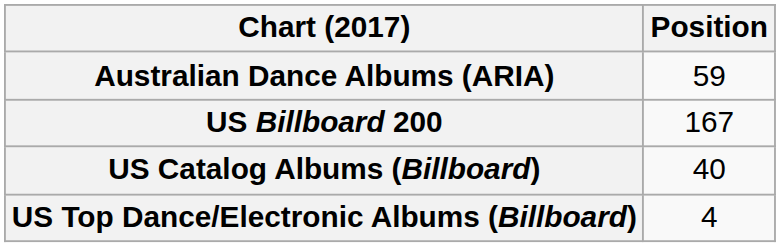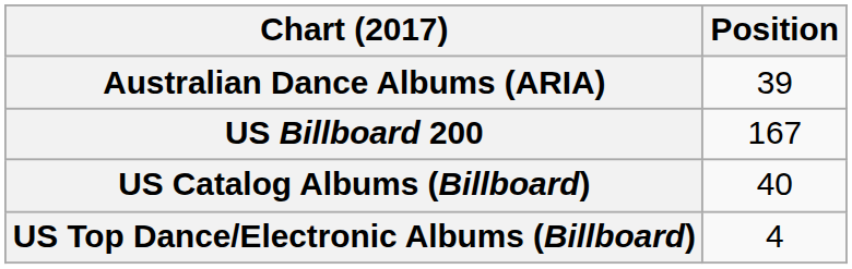Australian Dance Albums (ARIA) | Position: 59 -> 39
